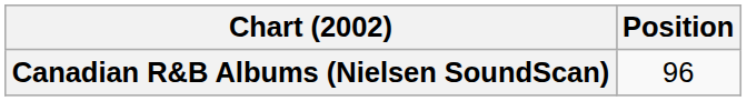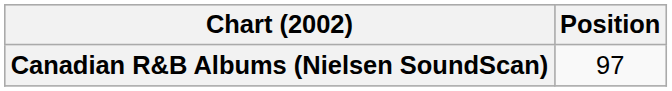Canadian R&B Albums (Nielsen SoundScan) | Position: 96 -> 97
